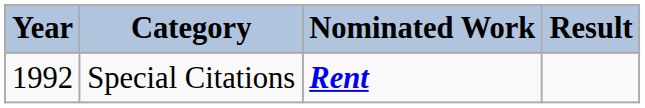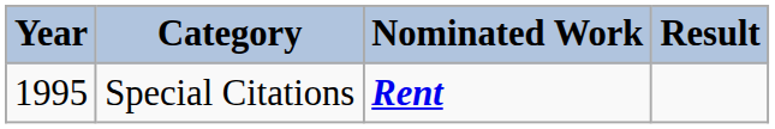Special Citations | Year: 1992 -> 1995
